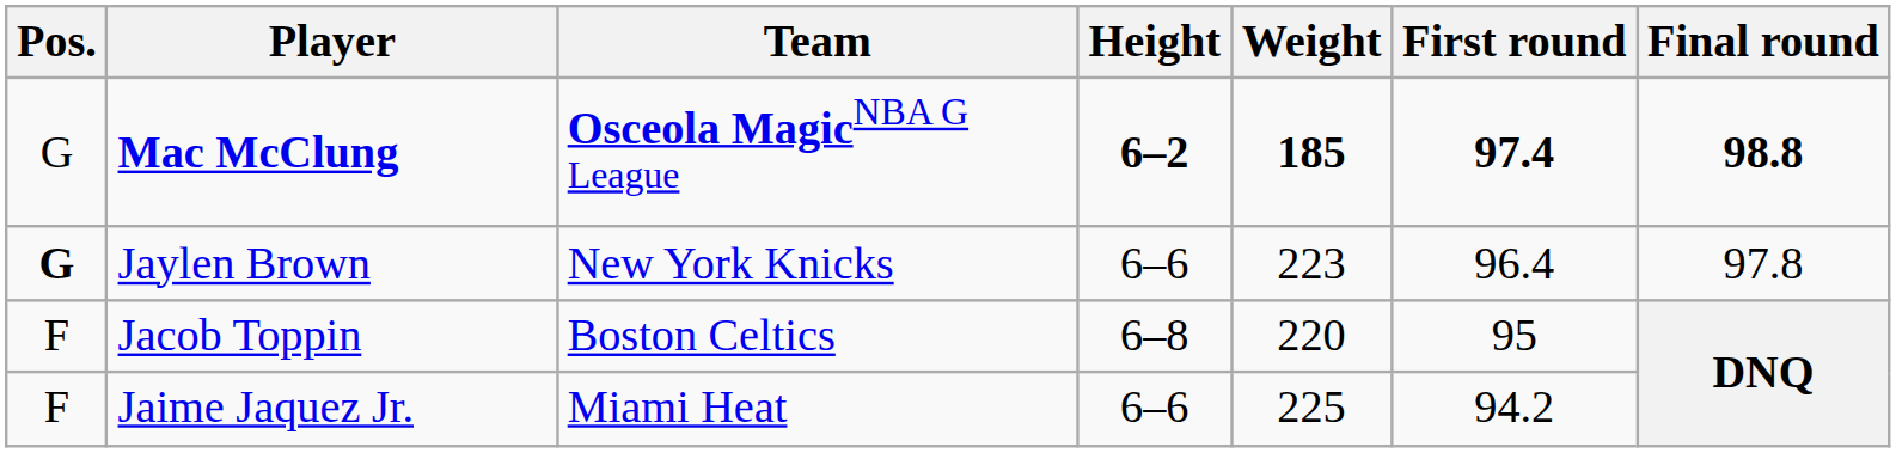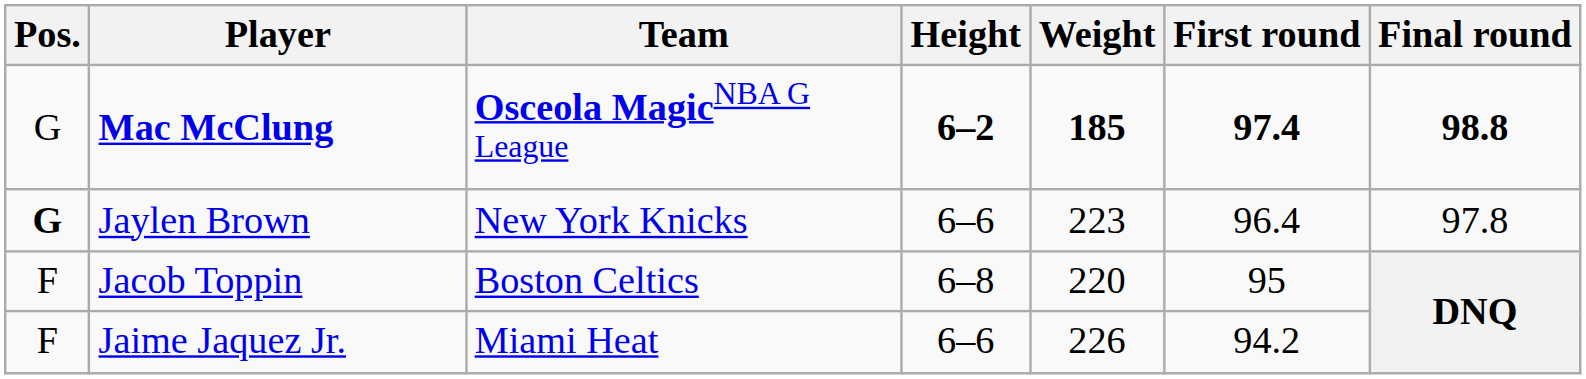Jaime Jaquez Jr. | Weight: 225 -> 226
